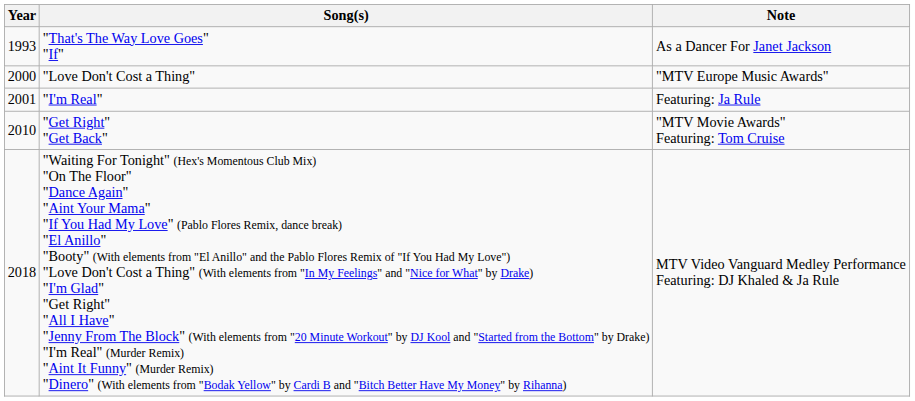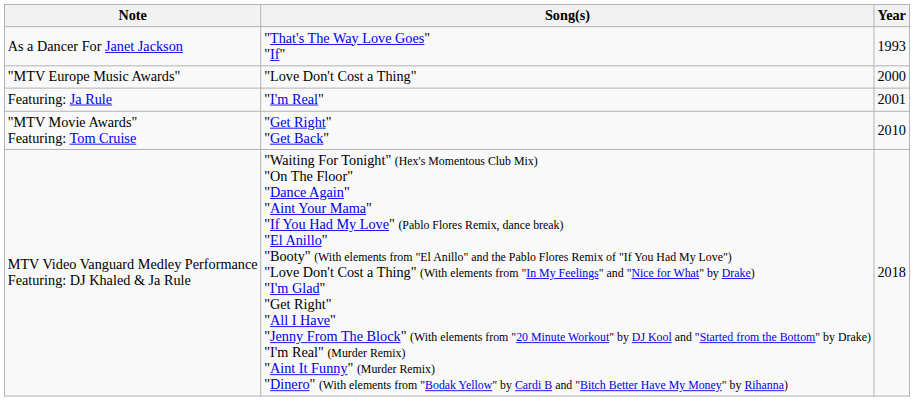columns swapped: Year <-> Note
